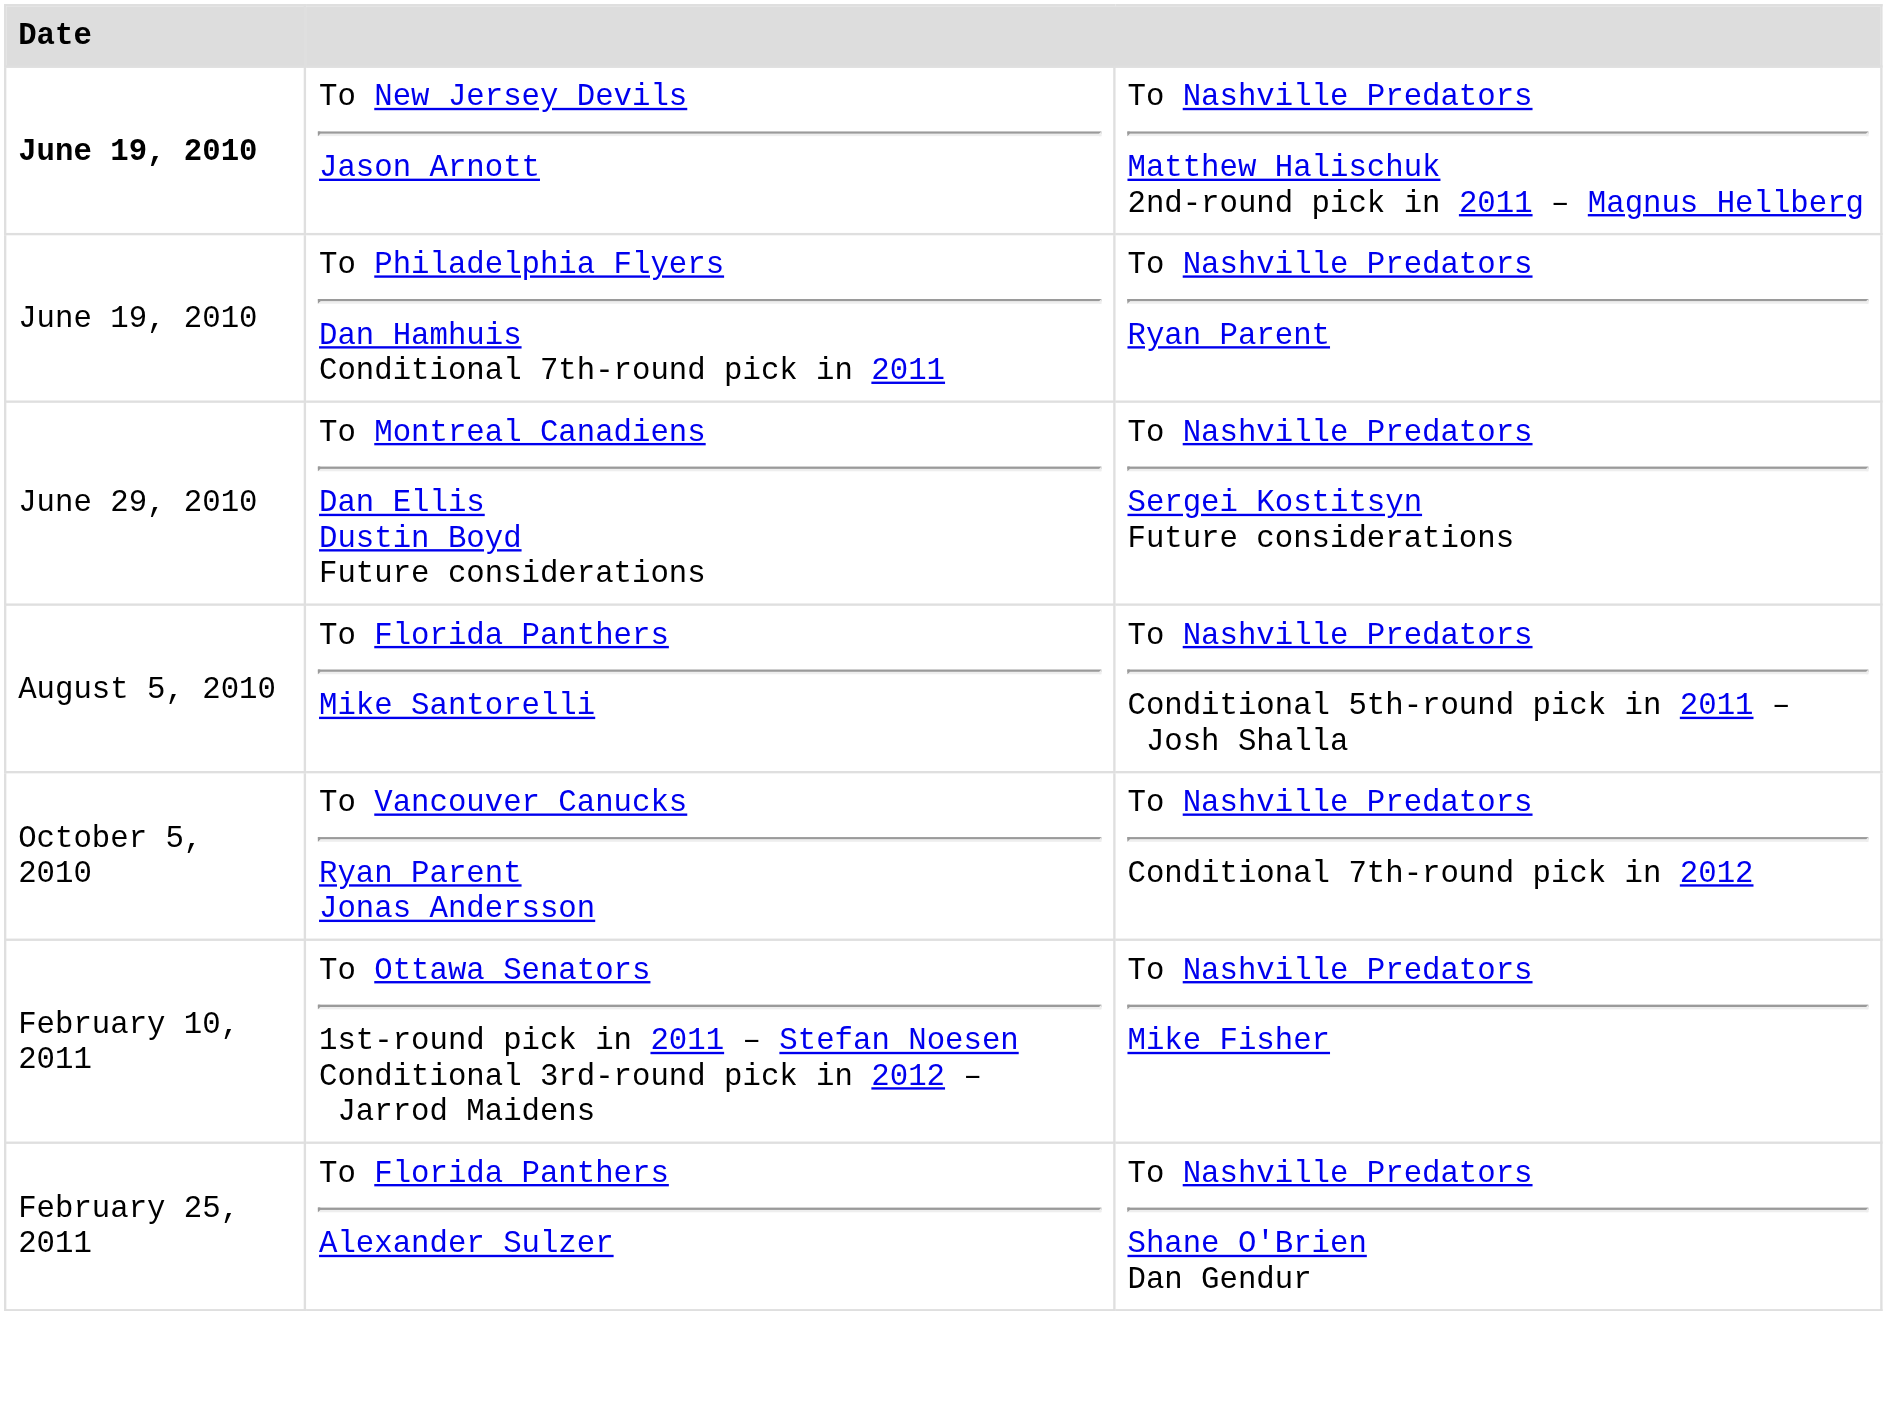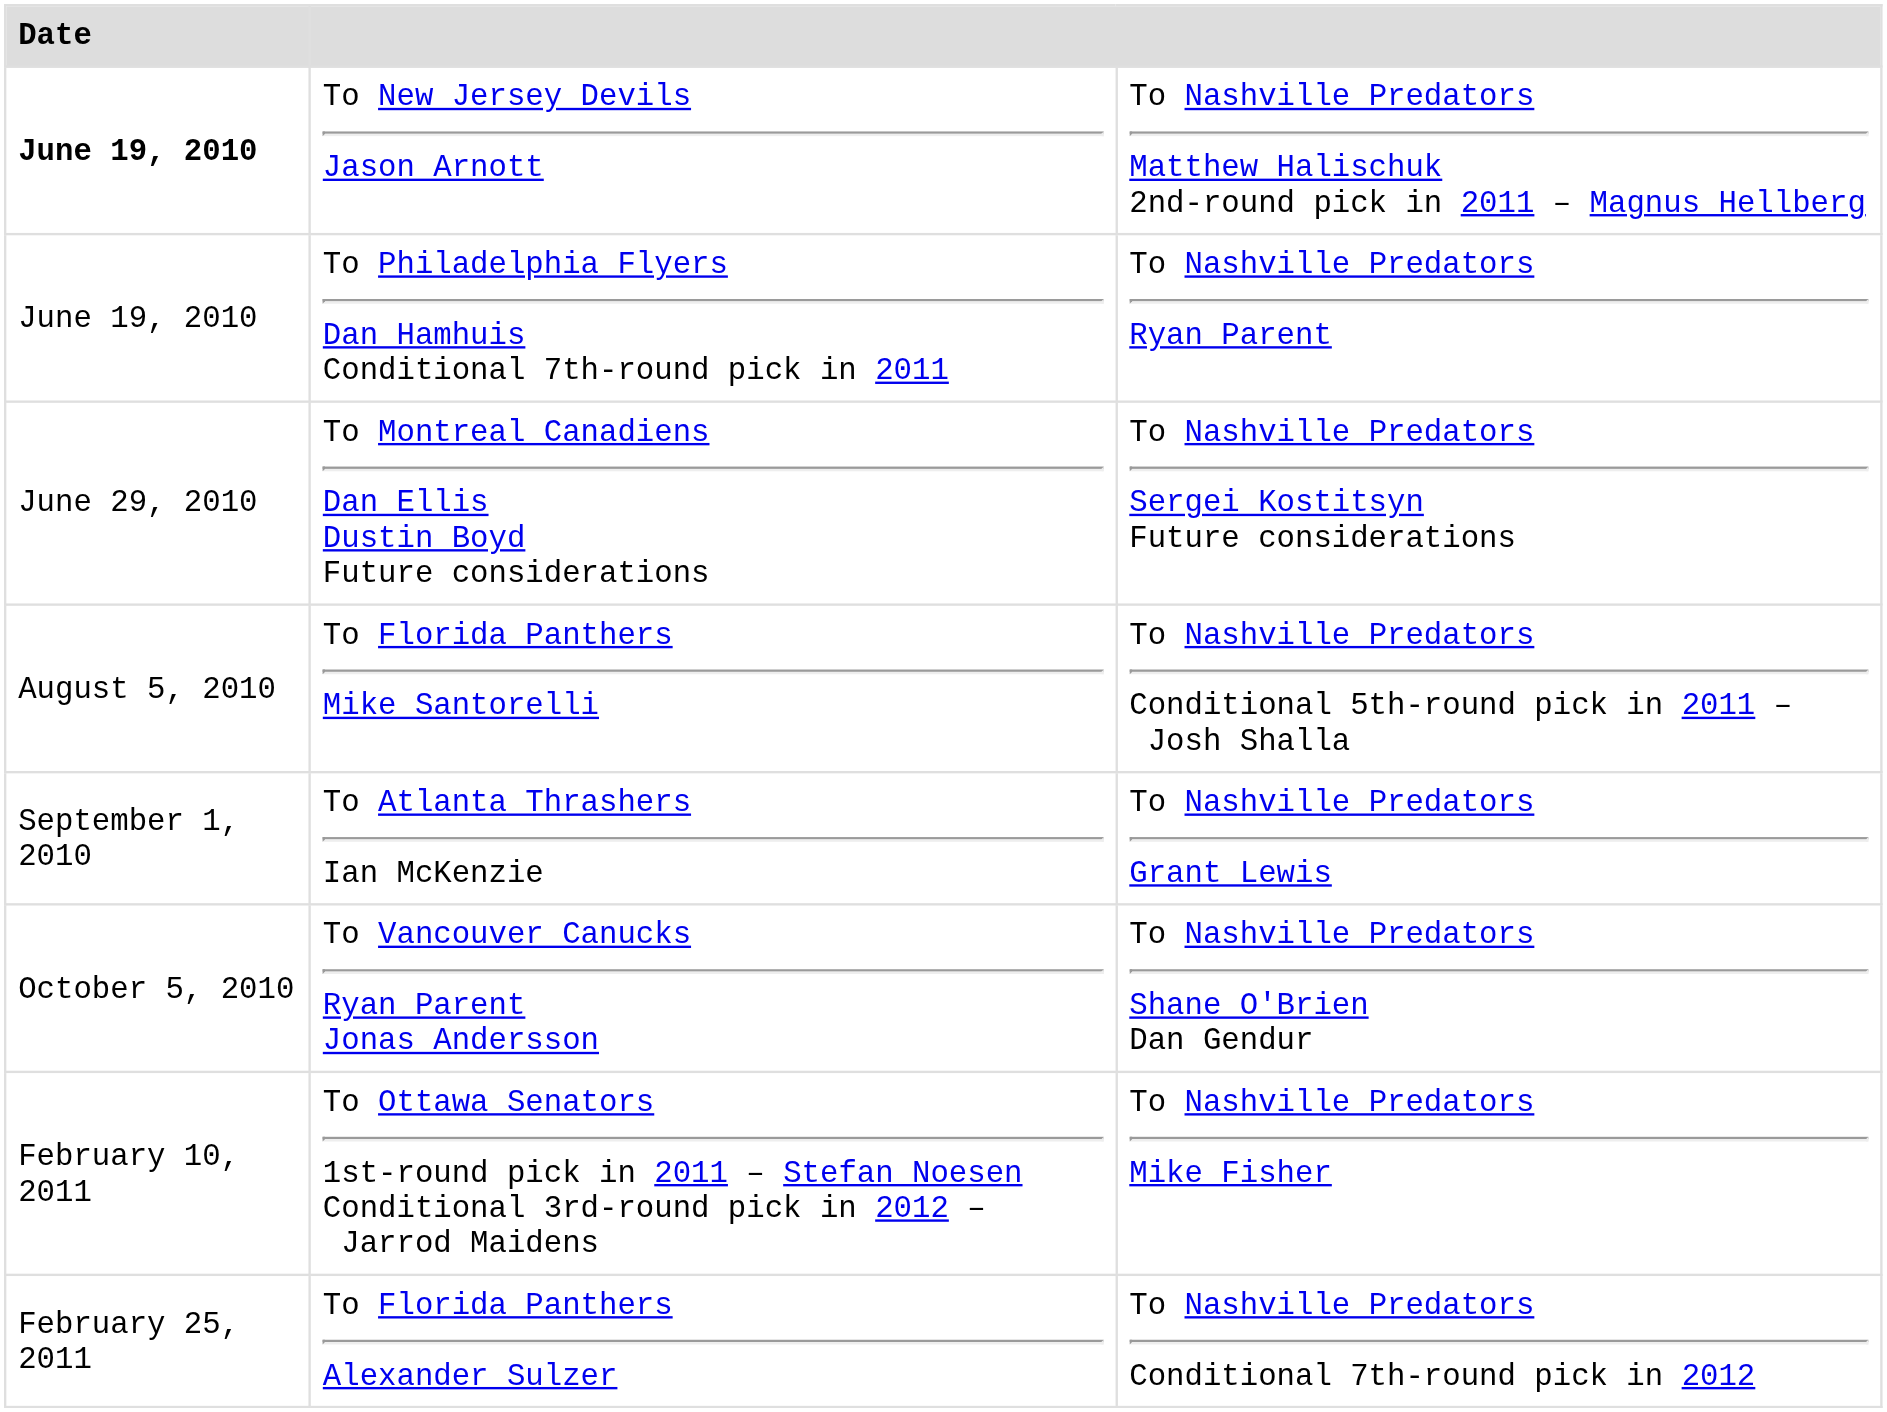+ row: September 1, 2010 | To Atlanta Thrashers Ian McKenzie | To Nashville Predators Grant Lewis
To Vancouver Canucks Ryan Parent Jonas Andersson | column 3: To Nashville Predators Conditional 7th-round pick in 2012 -> To Nashville Predators Shane O'Brien Dan Gendur
To Florida Panthers Alexander Sulzer | column 3: To Nashville Predators Shane O'Brien Dan Gendur -> To Nashville Predators Conditional 7th-round pick in 2012
